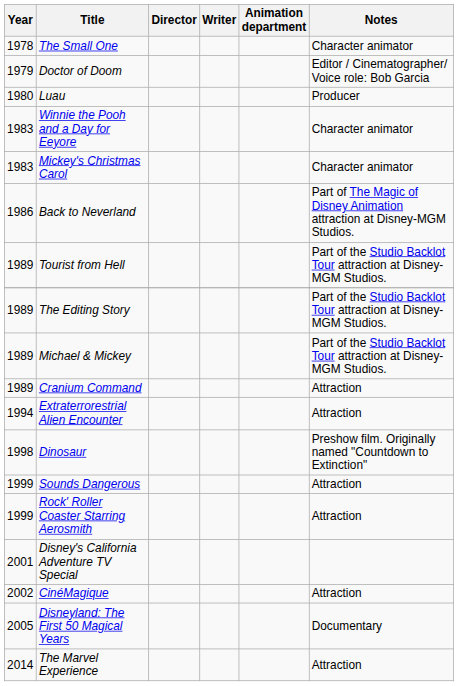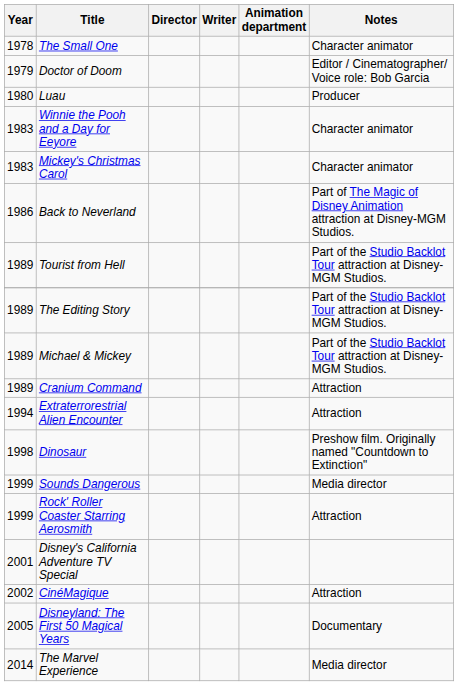Sounds Dangerous | Notes: Attraction -> Media director
The Marvel Experience | Notes: Attraction -> Media director
